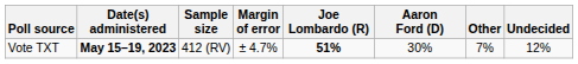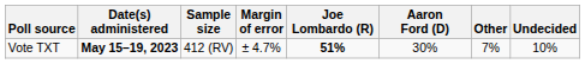Vote TXT | Undecided: 12% -> 10%
